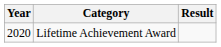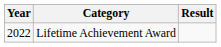Lifetime Achievement Award | Year: 2020 -> 2022
